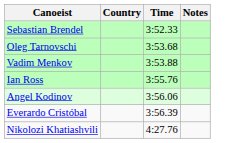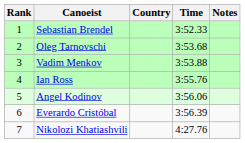+ column: Rank | 1 | 2 | 3 | 4 | 5 | 6 | 7
